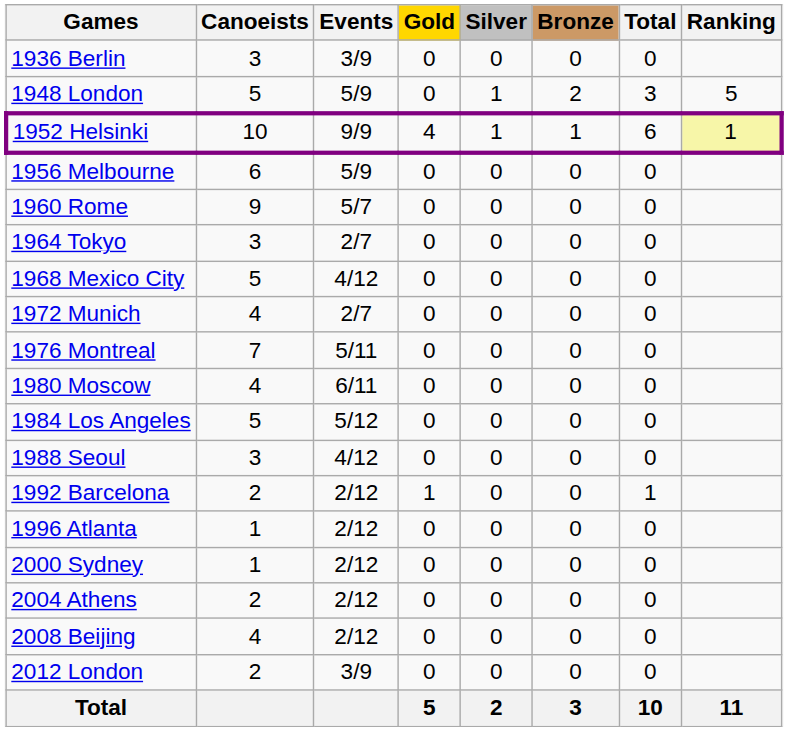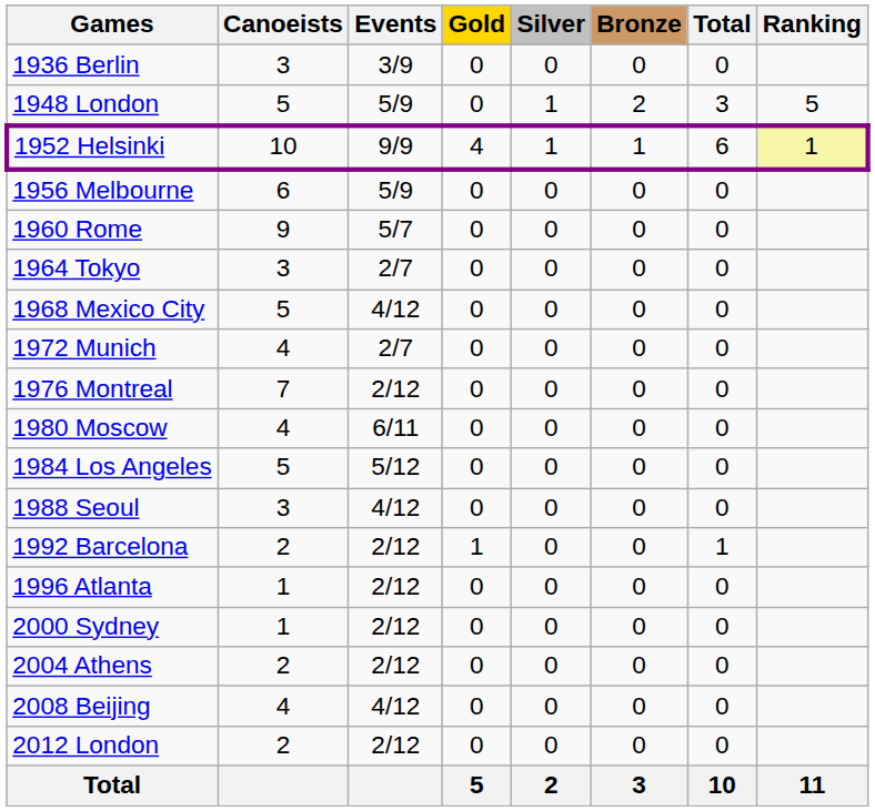1976 Montreal | Events: 5/11 -> 2/12
2008 Beijing | Events: 2/12 -> 4/12
2012 London | Events: 3/9 -> 2/12
